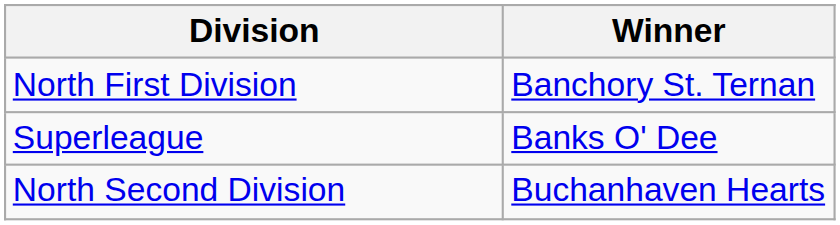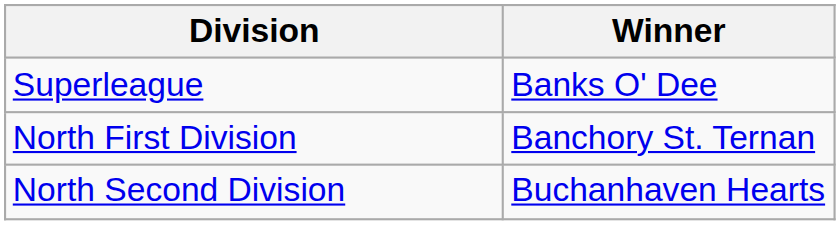rows swapped: Superleague <-> North First Division
